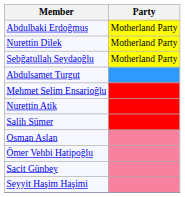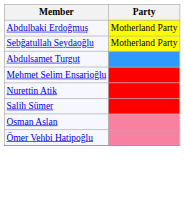- row: Nurettin Dilek | Motherland Party
- row: Sacit Günbey
- row: Seyyit Haşim Haşimi
